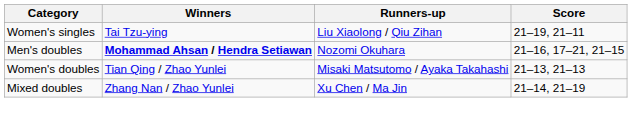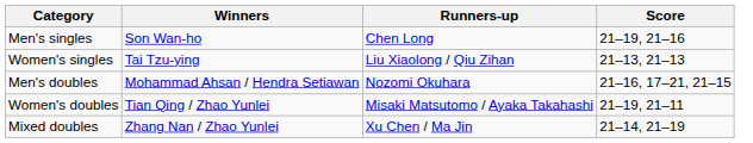+ row: Men's singles | Son Wan-ho | Chen Long | 21–19, 21–16
Women's singles | Score: 21–19, 21–11 -> 21–13, 21–13
Men's doubles | Winners: bold -> normal
Women's doubles | Score: 21–13, 21–13 -> 21–19, 21–11
